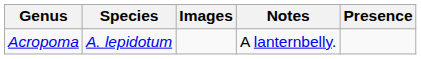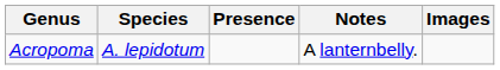columns swapped: Presence <-> Images
